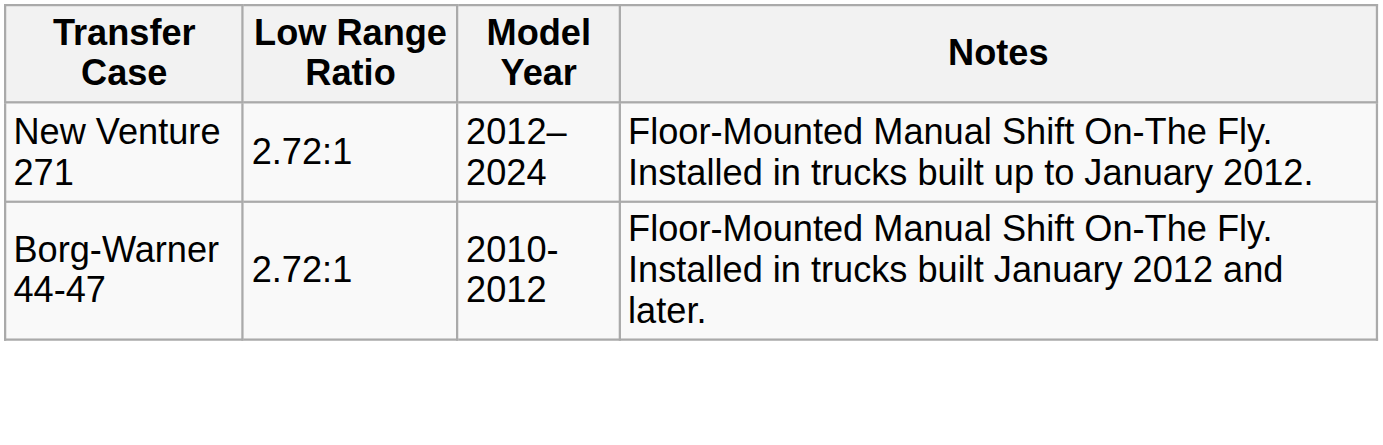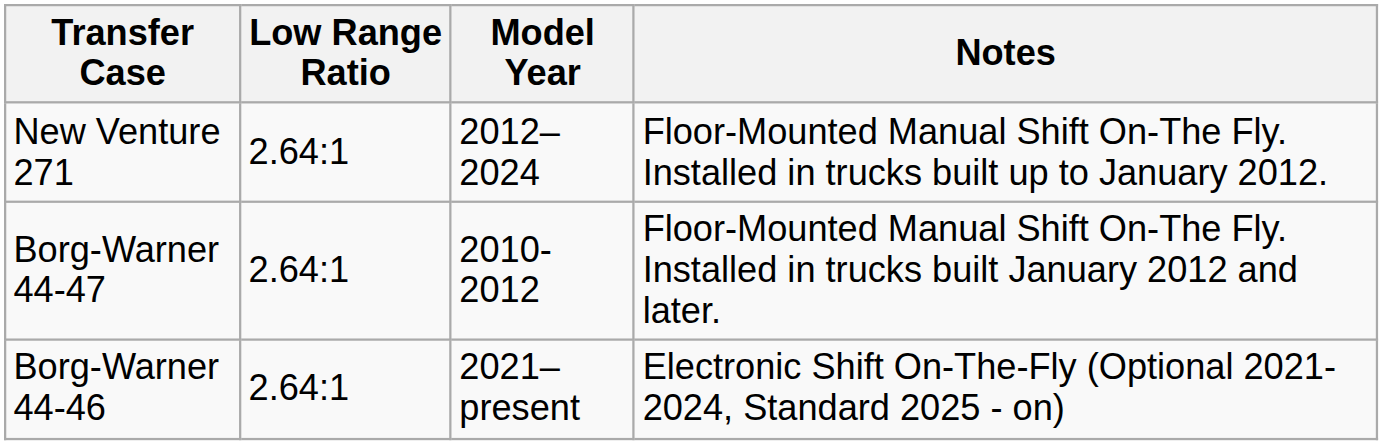New Venture 271 | Low Range Ratio: 2.72:1 -> 2.64:1
Borg-Warner 44-47 | Low Range Ratio: 2.72:1 -> 2.64:1
+ row: Borg-Warner 44-46 | 2.64:1 | 2021–present | Electronic Shift On-The-Fly (Optional 2021-2024, Standard 2025 - on)
